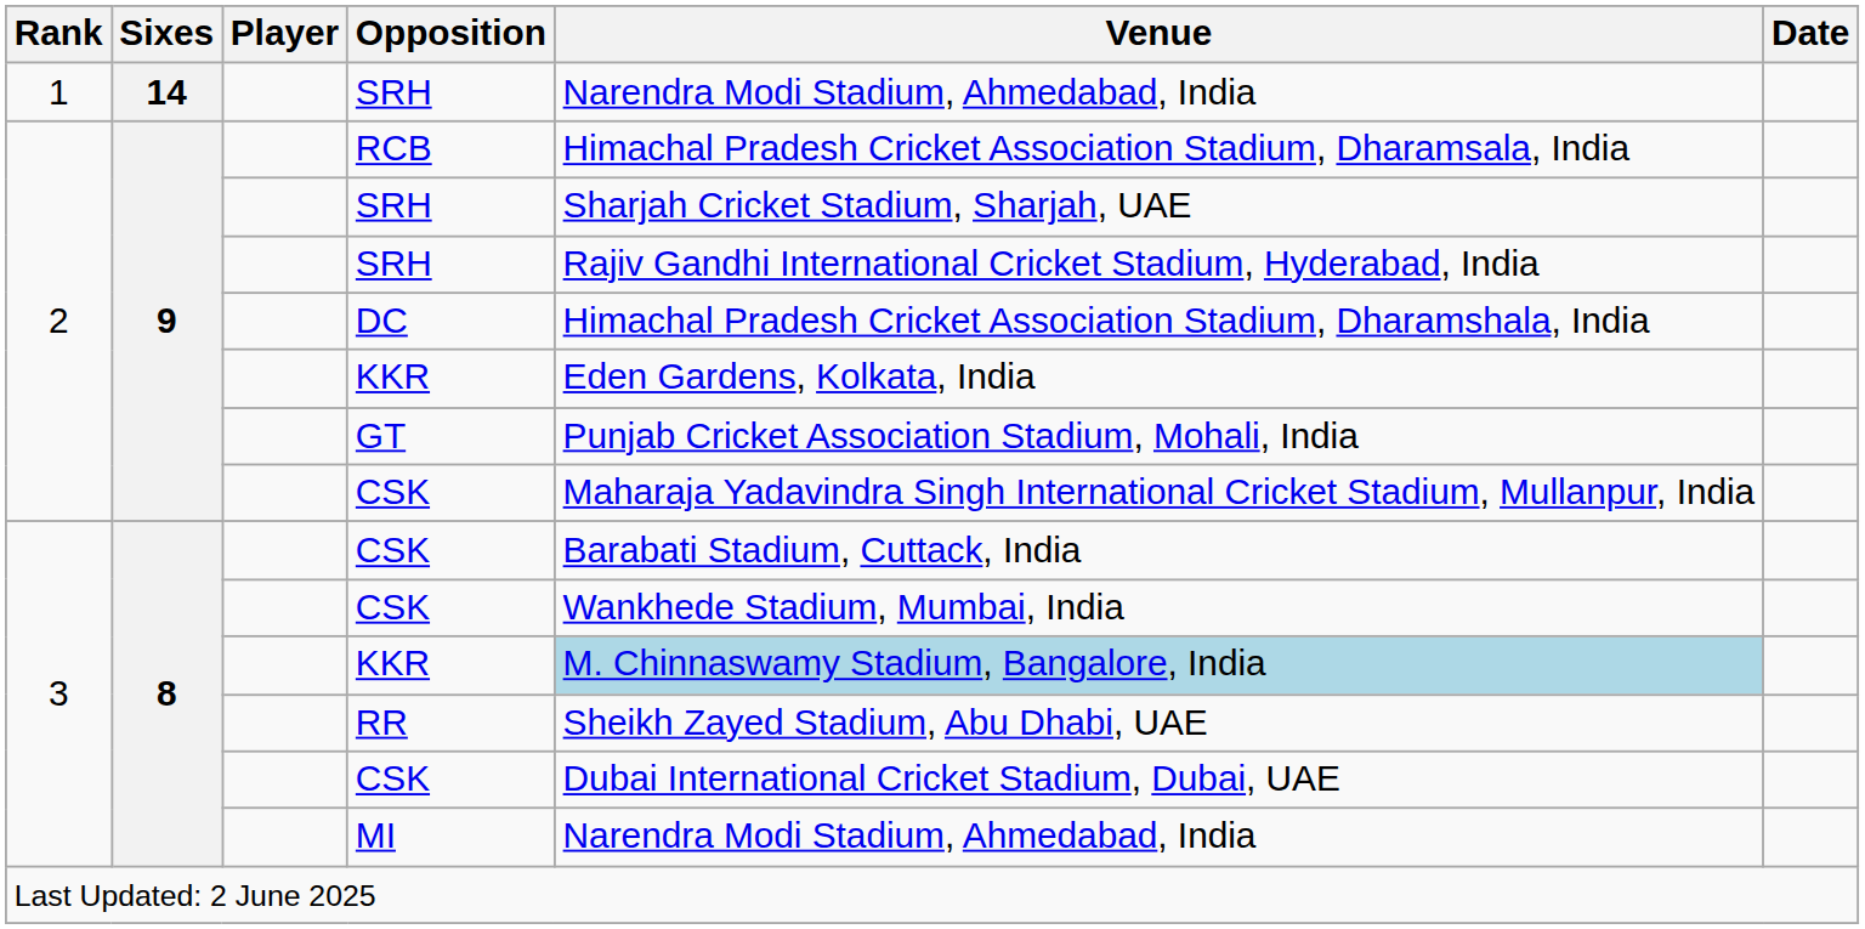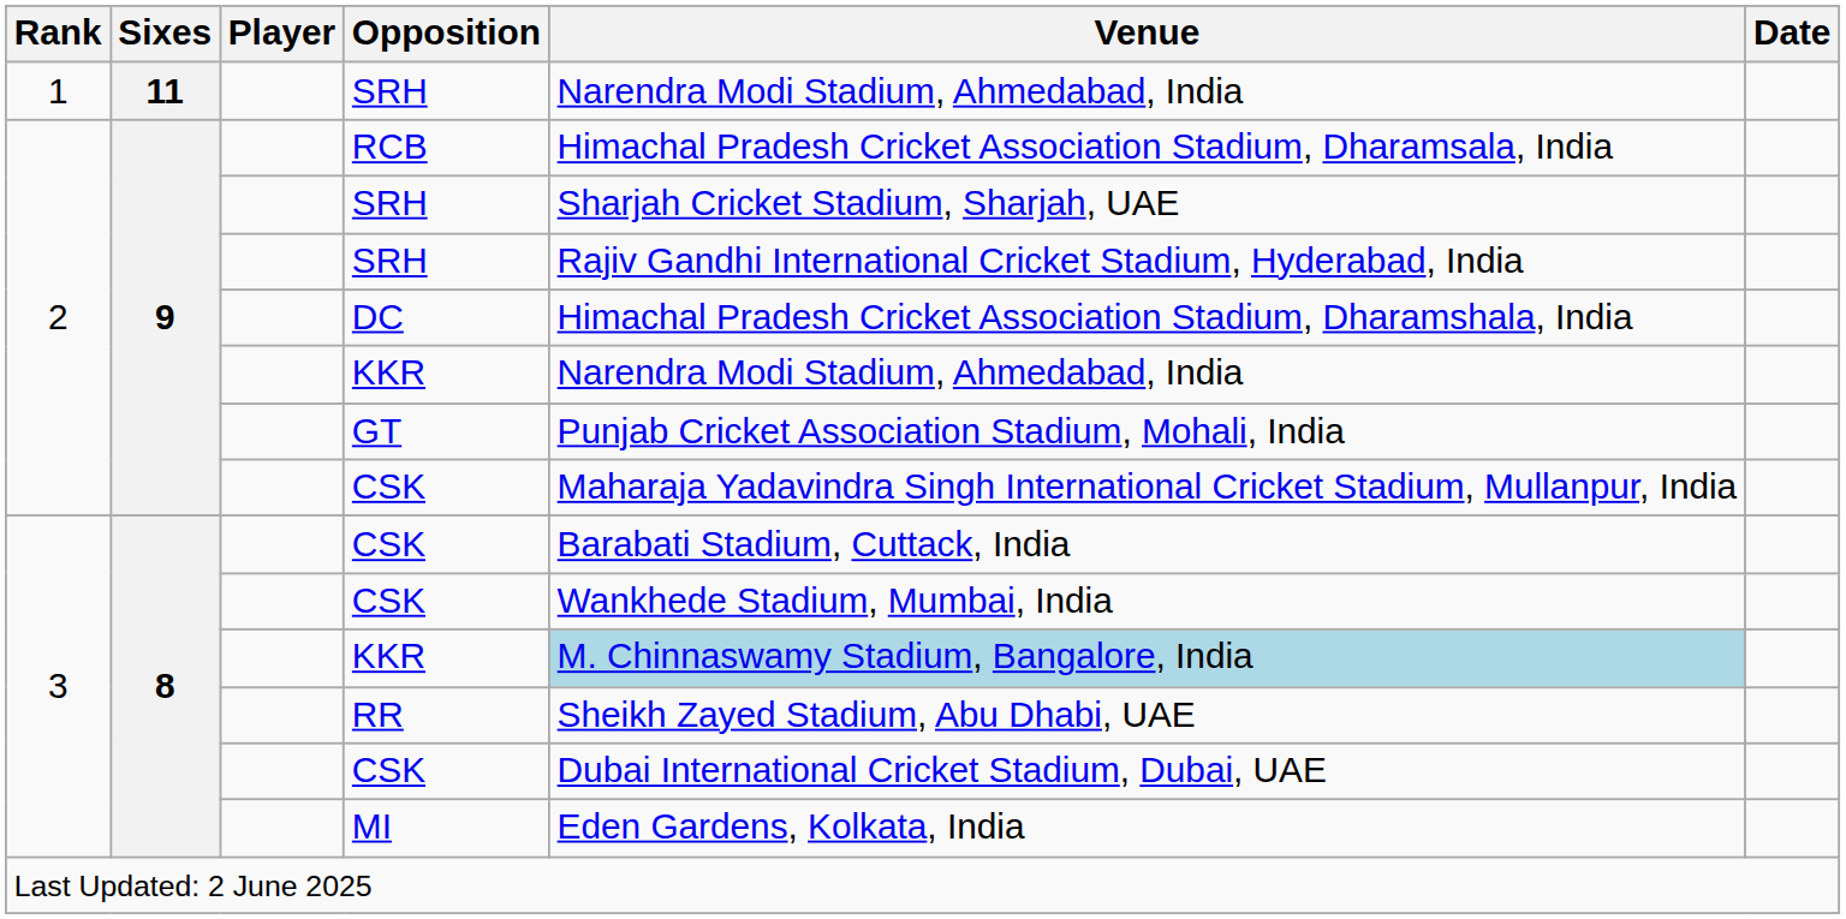1 / SRH | Sixes: 14 -> 11
2 / KKR | Venue: Eden Gardens, Kolkata, India -> Narendra Modi Stadium, Ahmedabad, India
MI | Venue: Narendra Modi Stadium, Ahmedabad, India -> Eden Gardens, Kolkata, India
